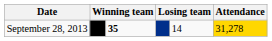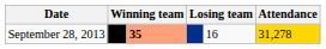September 28, 2013 | column 3: no background -> lightsalmon background
September 28, 2013 | column 5: 14 -> 16
